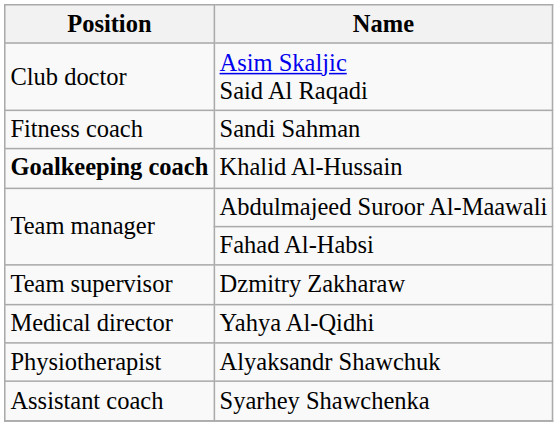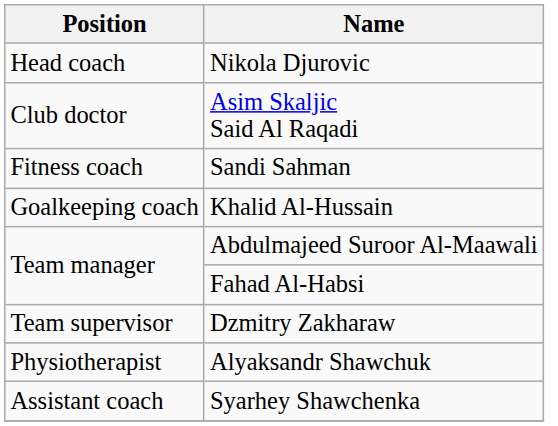+ row: Head coach | Nikola Djurovic
Khalid Al-Hussain | Position: bold -> normal
- row: Medical director | Yahya Al-Qidhi
